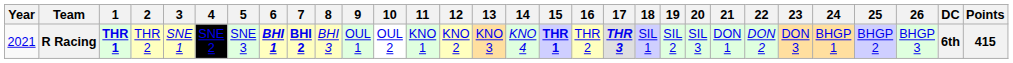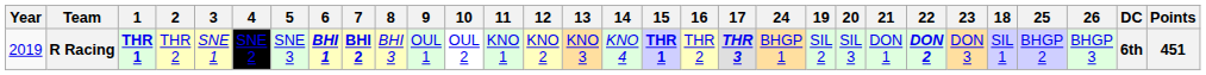columns swapped: 18 <-> 24
R Racing | Year: 2021 -> 2019
R Racing | 22: normal -> bold
R Racing | Points: 415 -> 451
